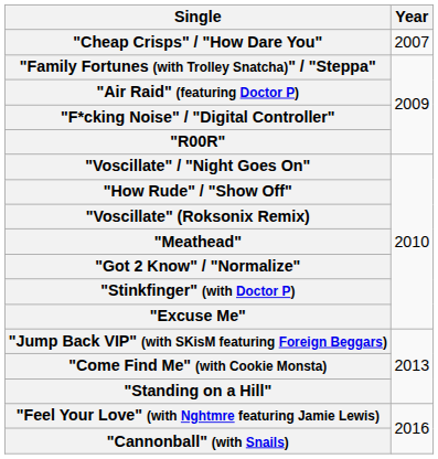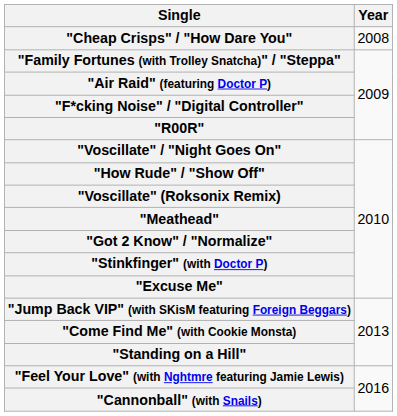"Cheap Crisps" / "How Dare You" | Year: 2007 -> 2008
